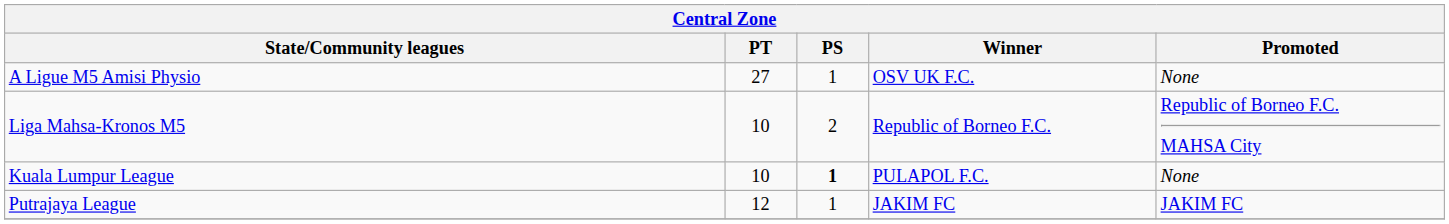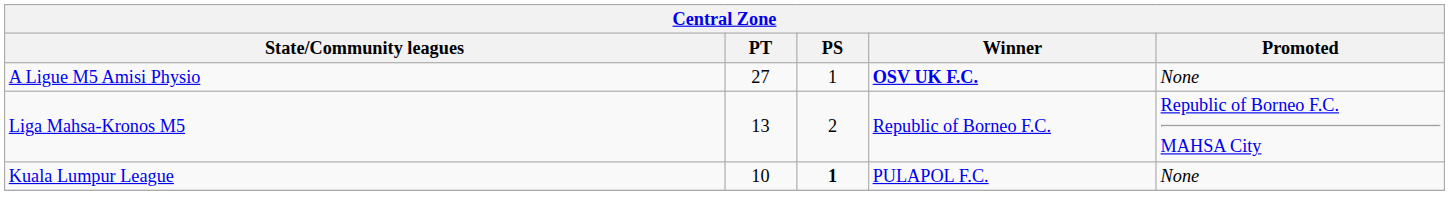A Ligue M5 Amisi Physio | Winner: normal -> bold
Liga Mahsa-Kronos M5 | PT: 10 -> 13
- row: Putrajaya League | 12 | 1 | JAKIM FC | JAKIM FC
